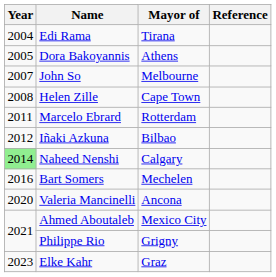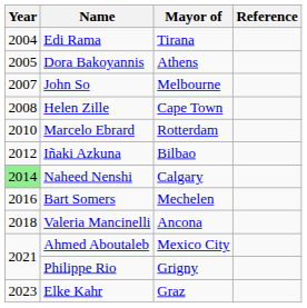Marcelo Ebrard | Year: 2011 -> 2010
Valeria Mancinelli | Year: 2020 -> 2018
